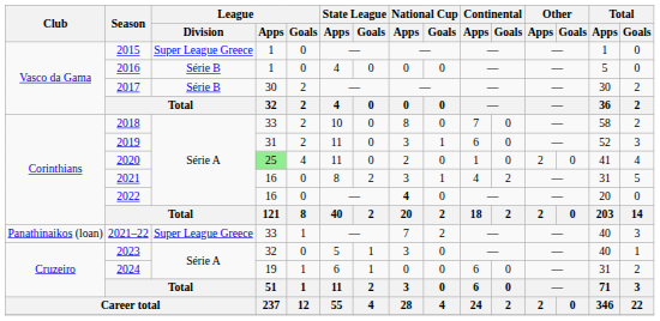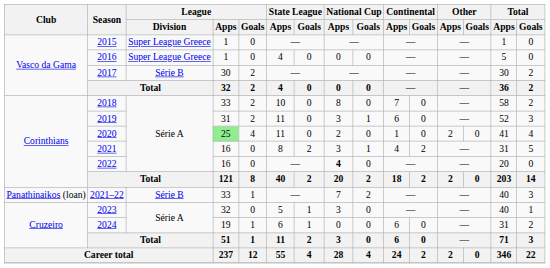2016 | League / Division: Série B -> Super League Greece
2021–22 | League / Division: Super League Greece -> Série B
